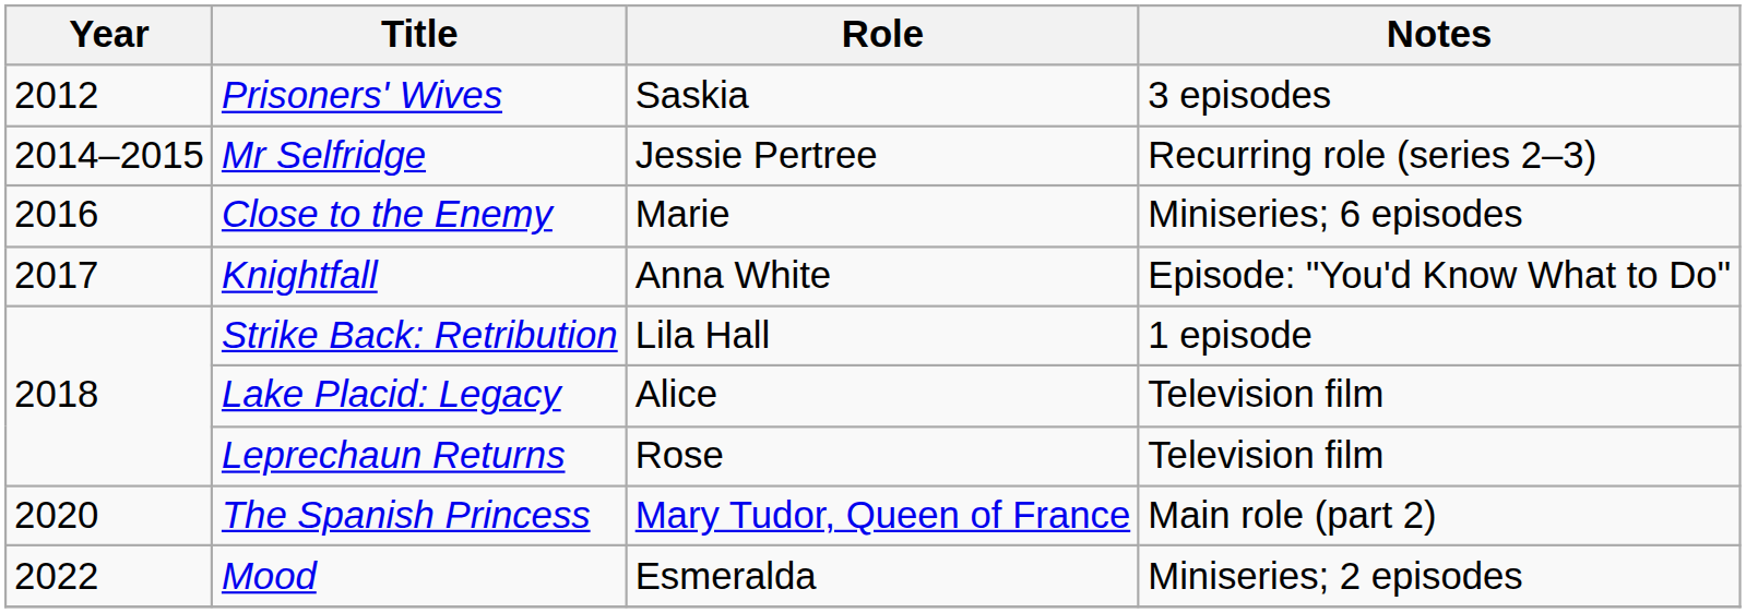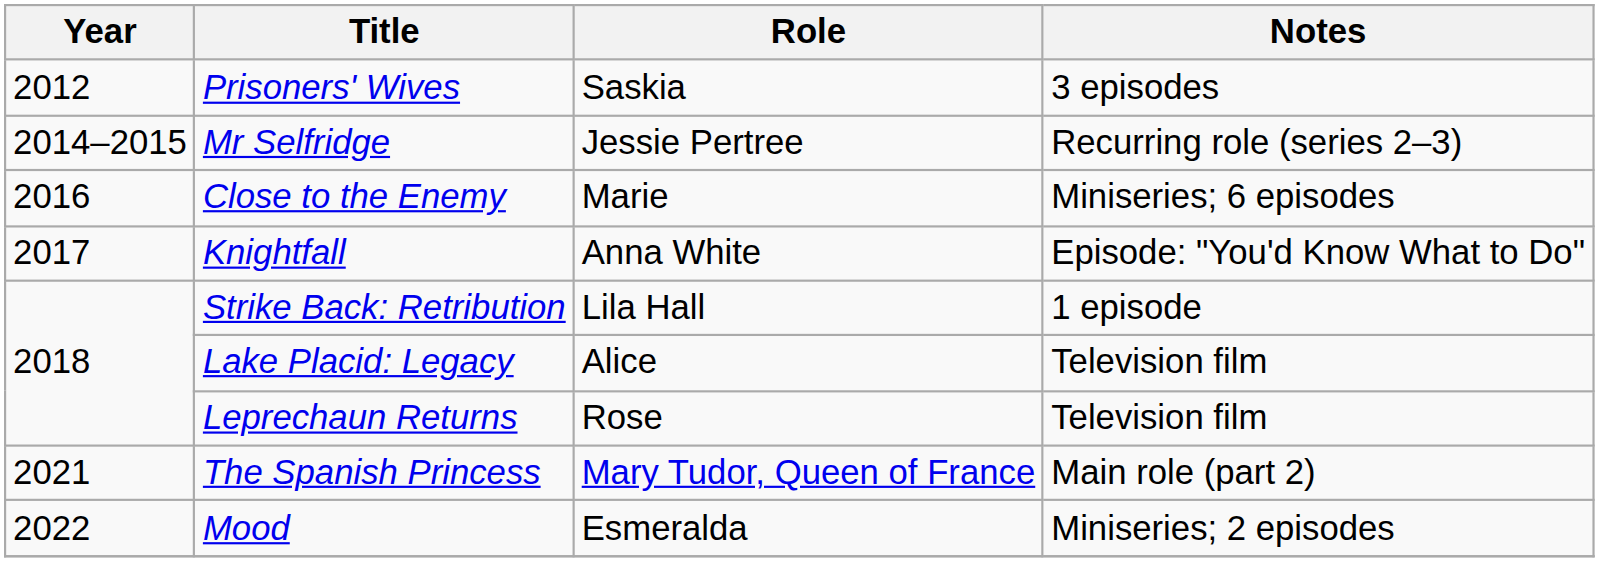The Spanish Princess | Year: 2020 -> 2021
